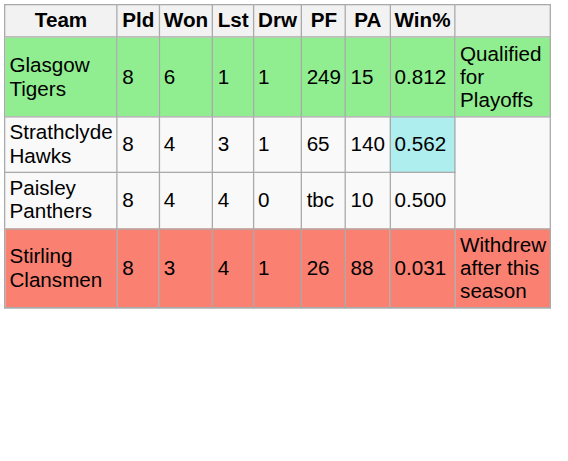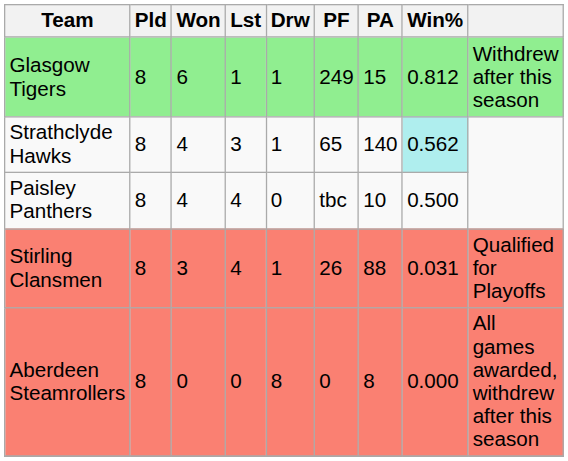Glasgow Tigers | column 9: Qualified for Playoffs -> Withdrew after this season
Stirling Clansmen | column 9: Withdrew after this season -> Qualified for Playoffs
+ row: Aberdeen Steamrollers | 8 | 0 | 0 | 8 | 0 | 8 | 0.000 | All games awarded, withdrew after this season
